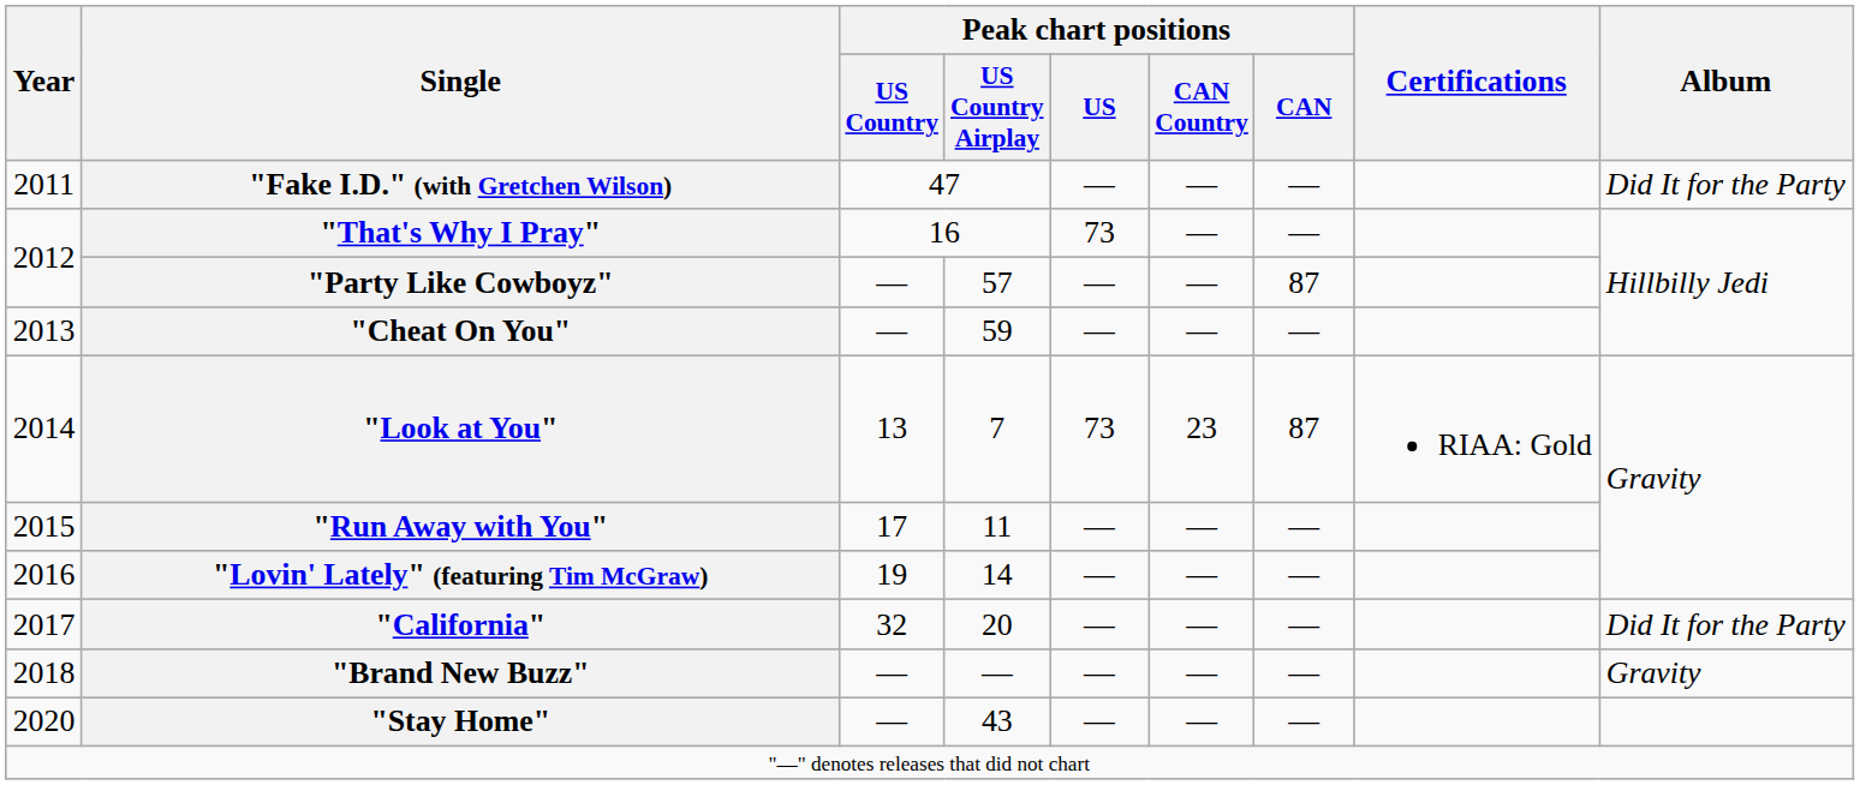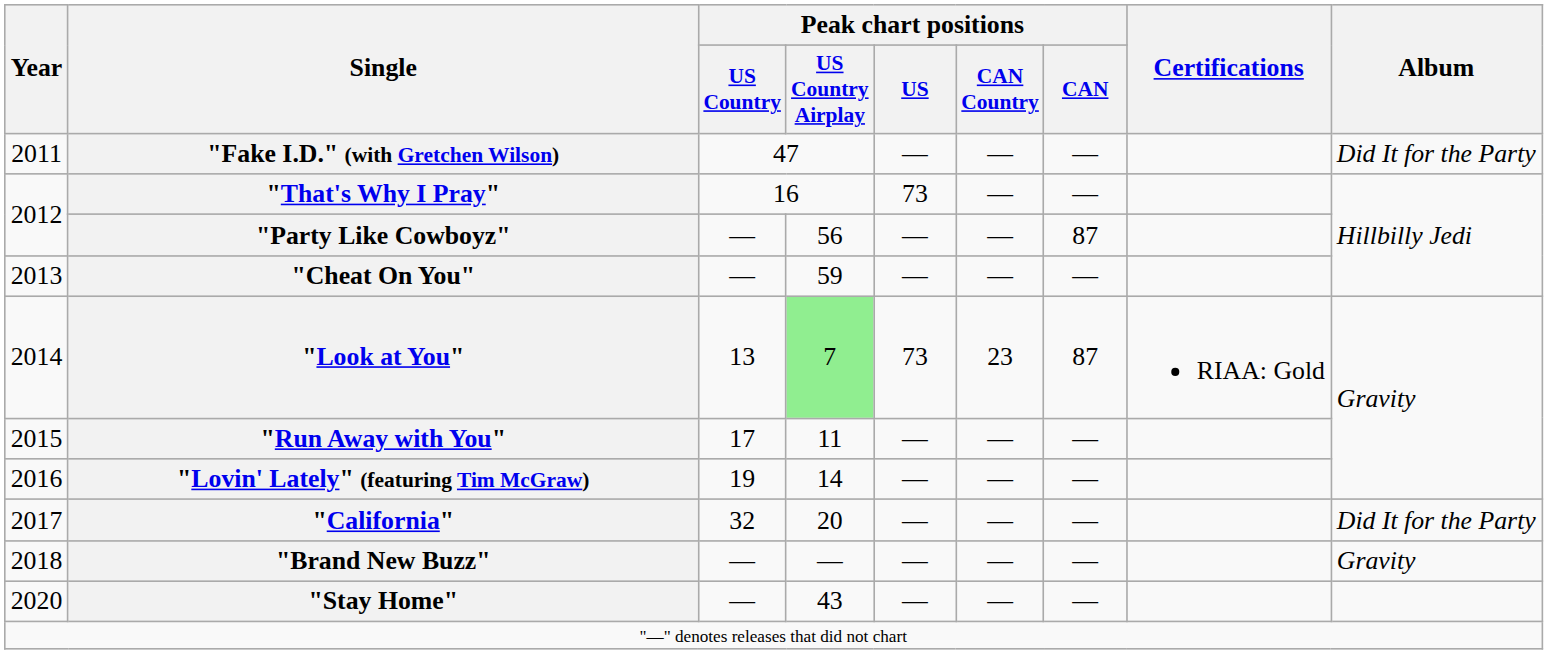"Party Like Cowboyz" | Peak chart positions / US Country Airplay: 57 -> 56
"Look at You" | Peak chart positions / US Country Airplay: no background -> lightgreen background
